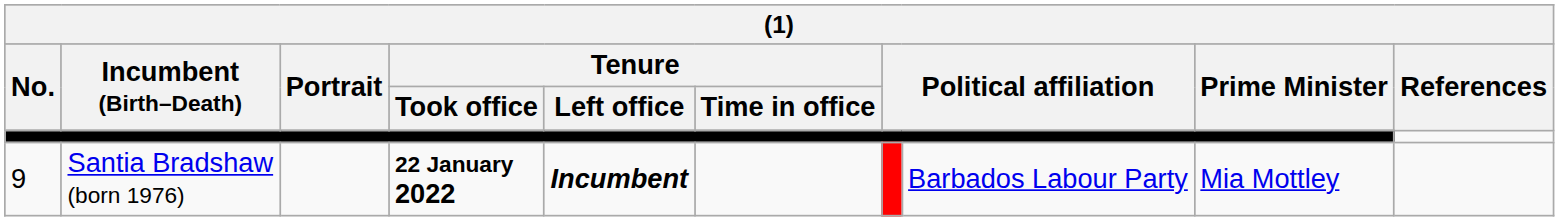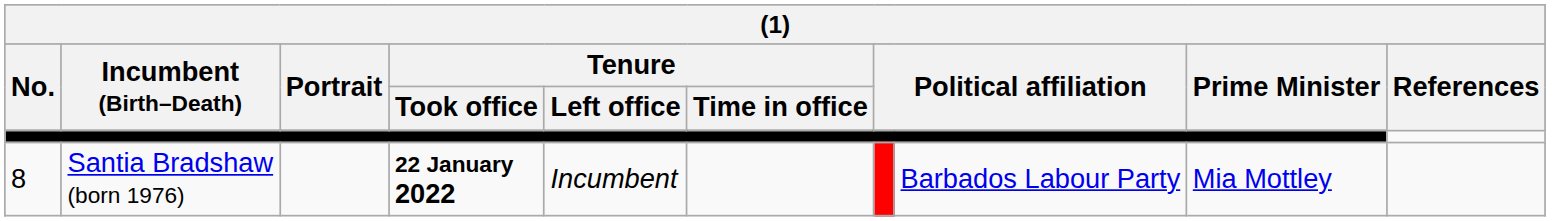Santia Bradshaw (born 1976) | No.: 9 -> 8
Santia Bradshaw (born 1976) | Tenure / Left office: bold -> normal
